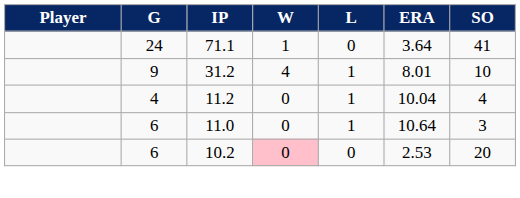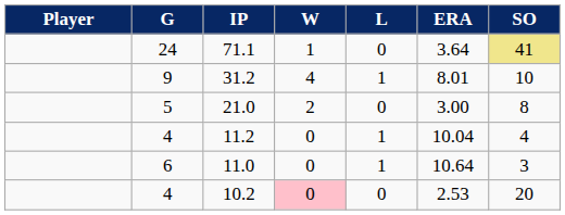71.1 | SO: no background -> khaki background
+ row: 5 | 21.0 | 2 | 0 | 3.00 | 8
10.2 | G: 6 -> 4
